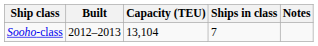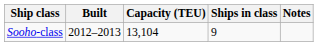Sooho-class | Ships in class: 7 -> 9
